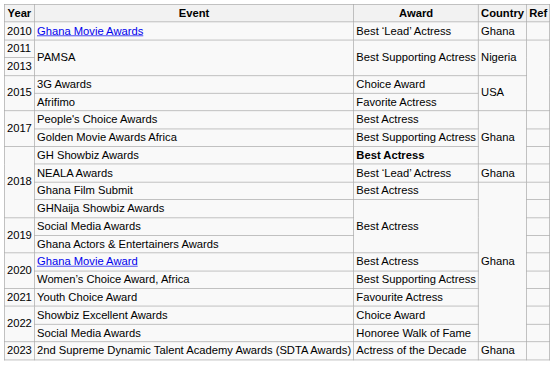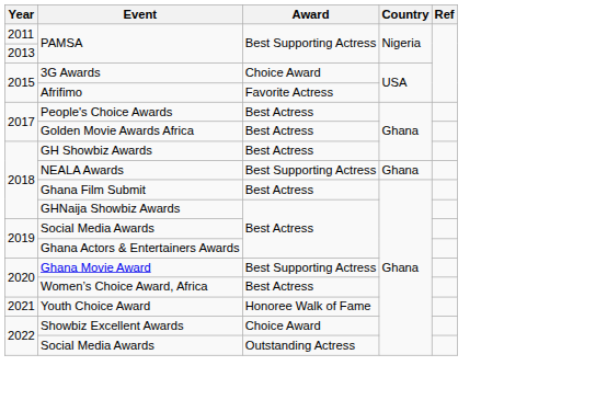- row: 2010 | Ghana Movie Awards | Best ‘Lead’ Actress | Ghana
Golden Movie Awards Africa | Award: Best Supporting Actress -> Best Actress
GH Showbiz Awards | Award: bold -> normal
NEALA Awards | Award: Best ‘Lead’ Actress -> Best Supporting Actress
Ghana Movie Award | Award: Best Actress -> Best Supporting Actress
Women’s Choice Award, Africa | Award: Best Supporting Actress -> Best Actress
Youth Choice Award | Award: Favourite Actress -> Honoree Walk of Fame
2022 / Social Media Awards | Award: Honoree Walk of Fame -> Outstanding Actress
- row: 2023 | 2nd Supreme Dynamic Talent Academy Awards (SDTA Awards) | Actress of the Decade | Ghana
